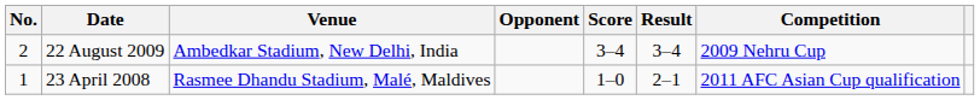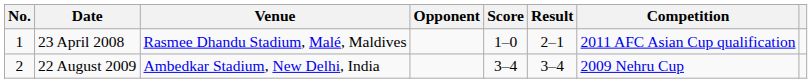rows swapped: 23 April 2008 <-> 22 August 2009
